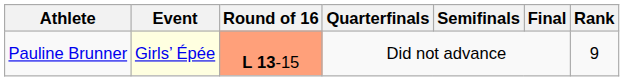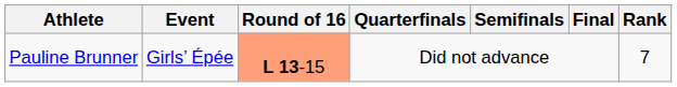Pauline Brunner | Event: lightyellow background -> no background
Pauline Brunner | Rank: 9 -> 7
